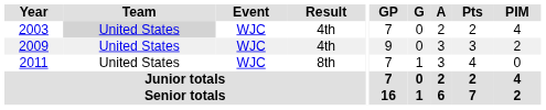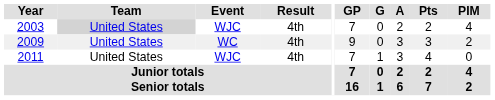2009 | Event: WJC -> WC
2011 | Result: 8th -> 4th
